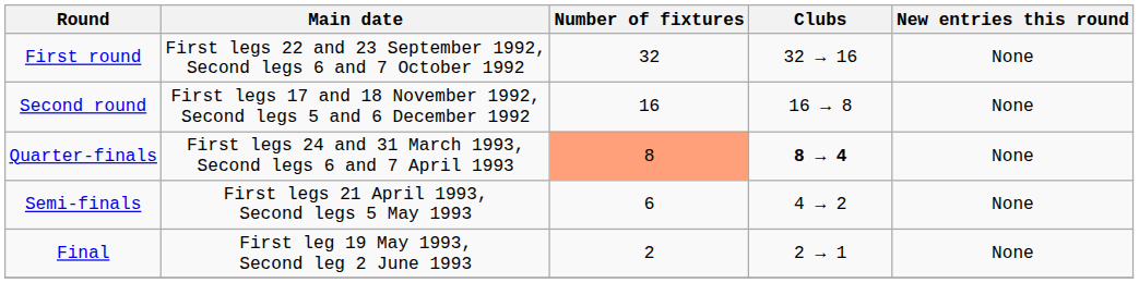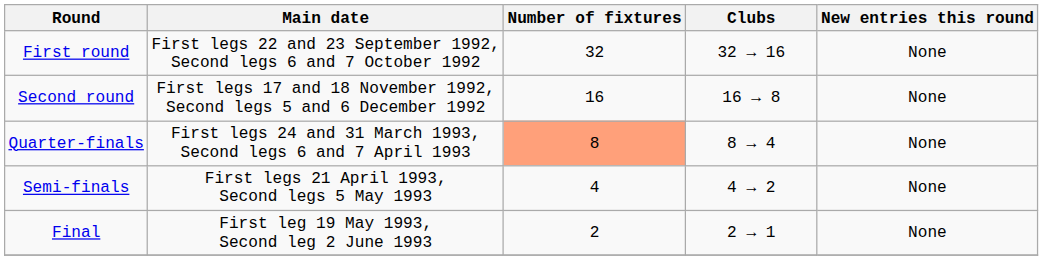Quarter-finals | Clubs: bold -> normal
Semi-finals | Number of fixtures: 6 -> 4
